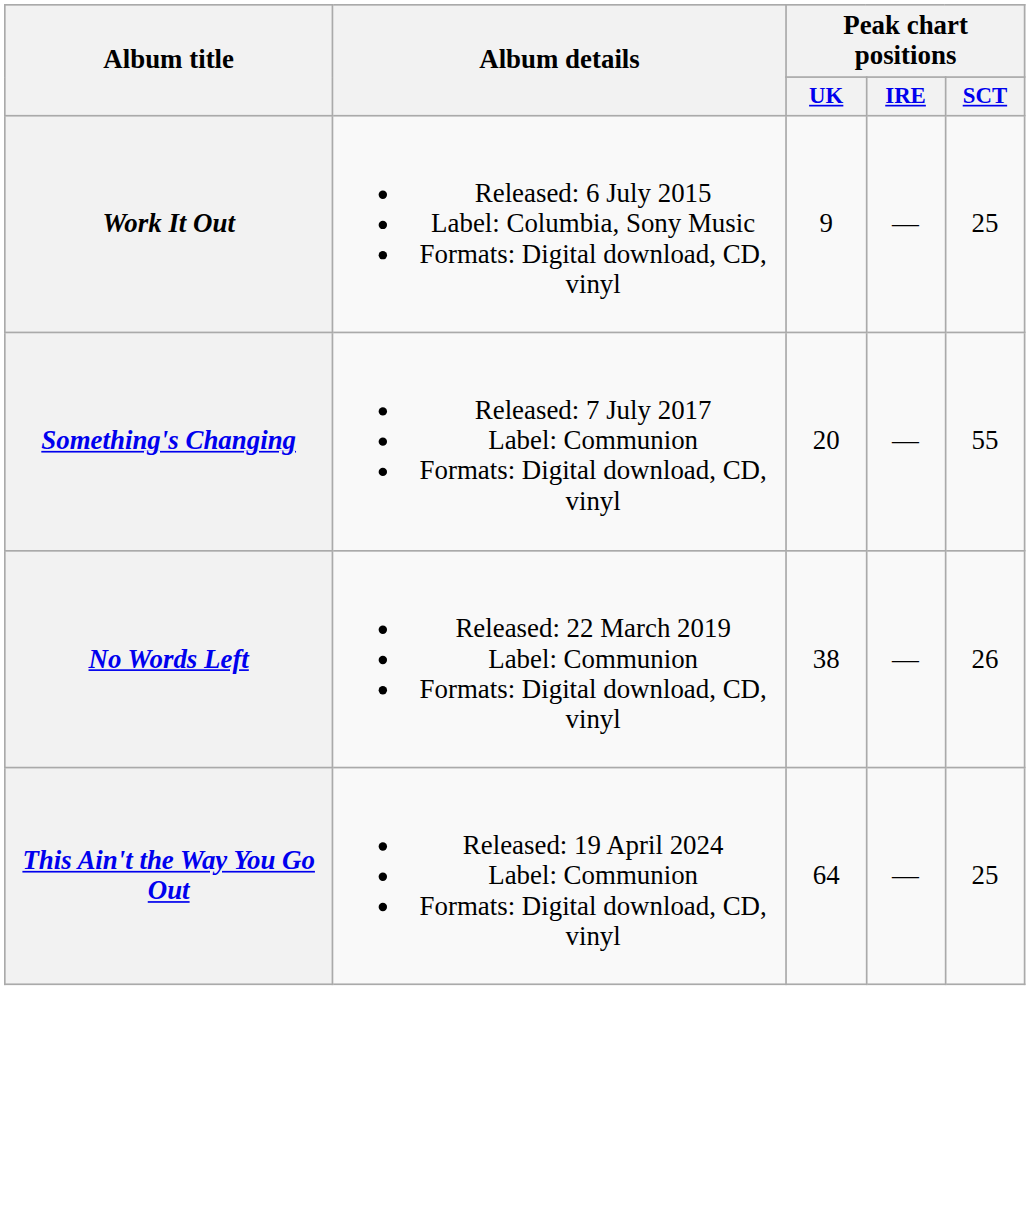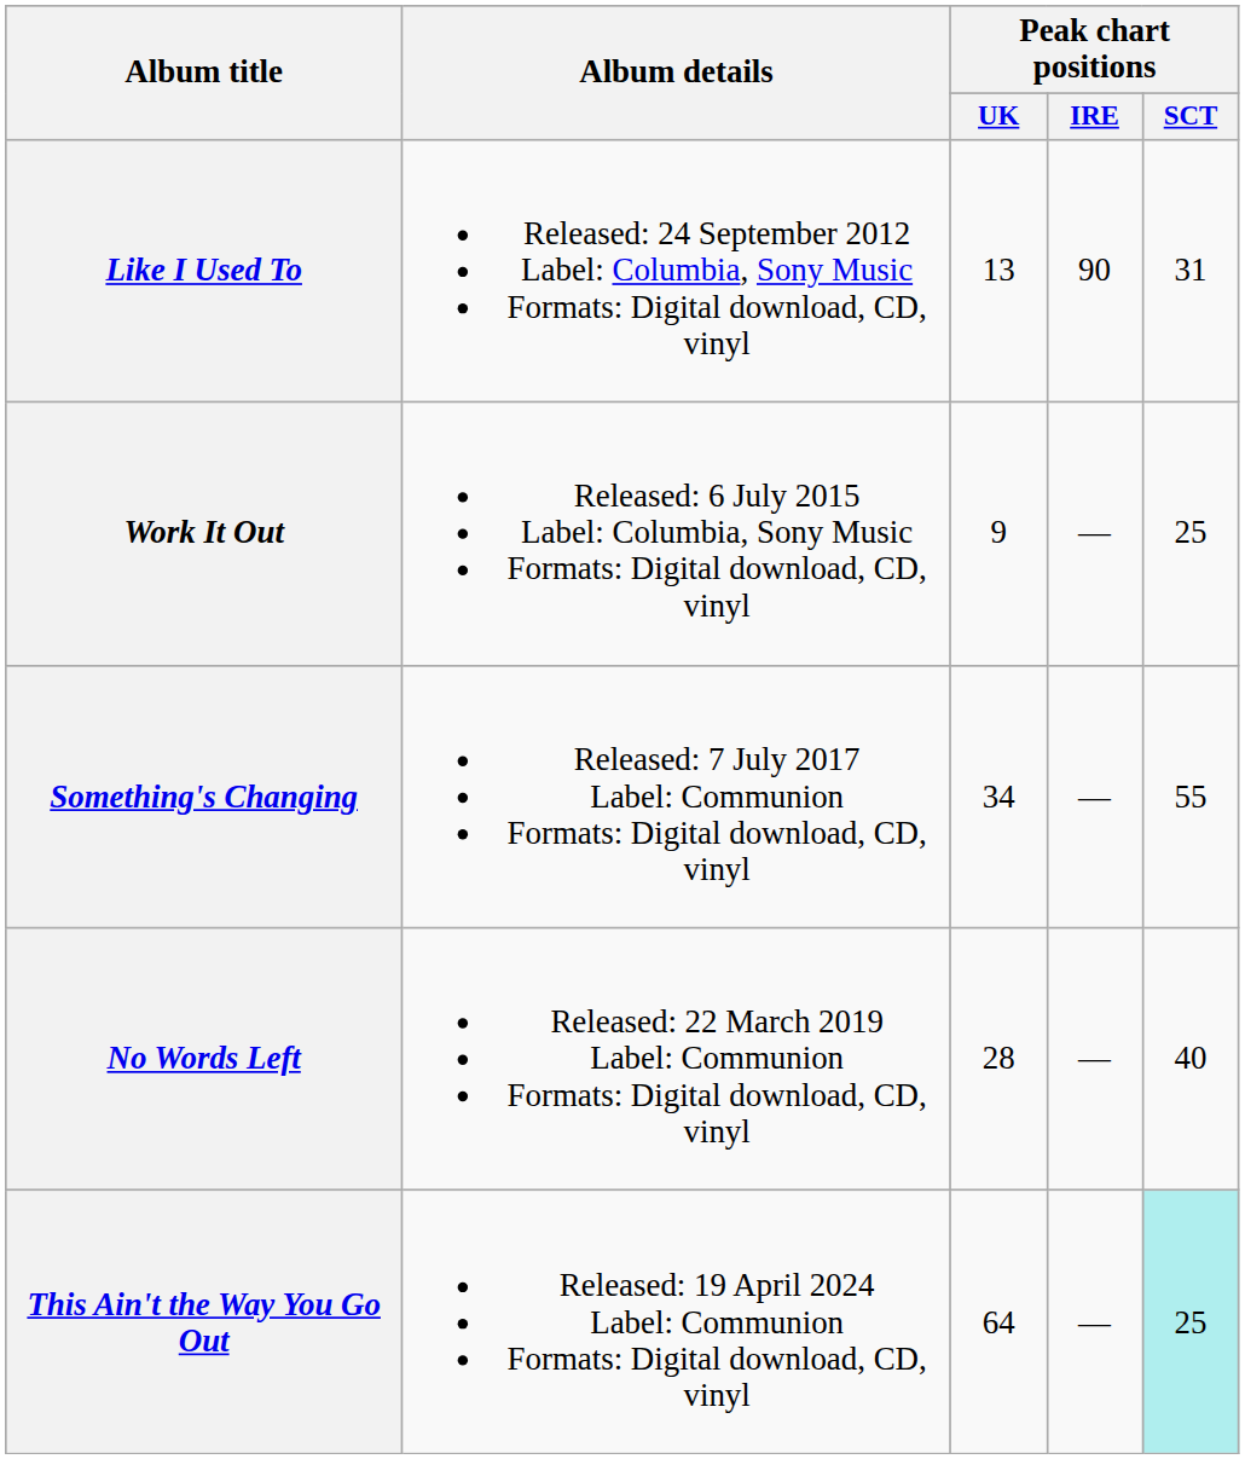+ row: Like I Used To | Released: 24 September 2012 Label: Columbia, Sony Music Formats: Digital download, CD, vinyl | 13 | 90 | 31
Something's Changing | Peak chart positions / UK: 20 -> 34
No Words Left | Peak chart positions / UK: 38 -> 28
No Words Left | Peak chart positions / SCT: 26 -> 40
This Ain't the Way You Go Out | Peak chart positions / SCT: no background -> paleturquoise background
